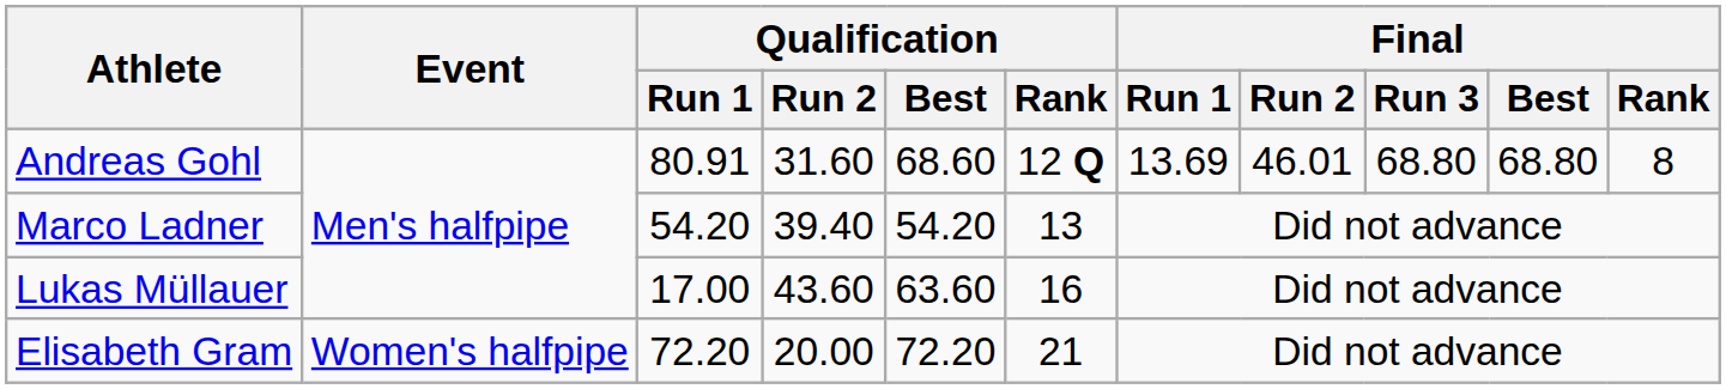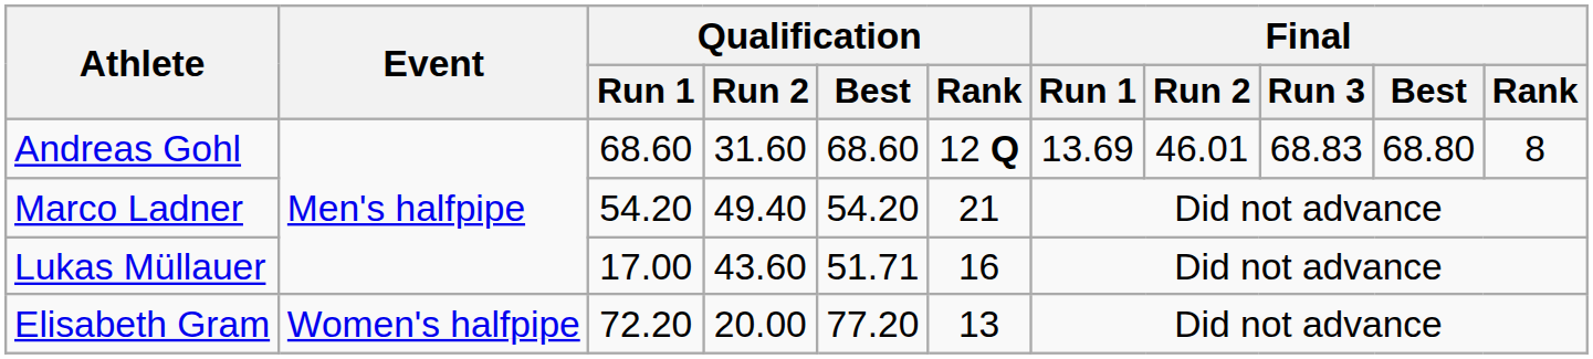Andreas Gohl | Qualification / Run 1: 80.91 -> 68.60
Andreas Gohl | Final / Run 3: 68.80 -> 68.83
Marco Ladner | Qualification / Run 2: 39.40 -> 49.40
Marco Ladner | Qualification / Rank: 13 -> 21
Lukas Müllauer | Qualification / Best: 63.60 -> 51.71
Elisabeth Gram | Qualification / Best: 72.20 -> 77.20
Elisabeth Gram | Qualification / Rank: 21 -> 13
